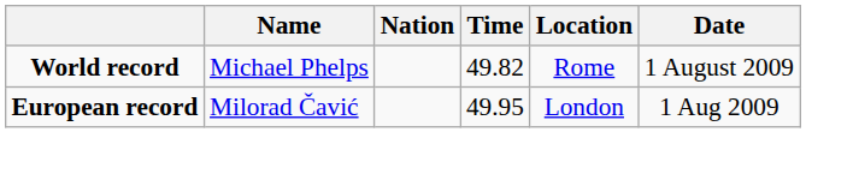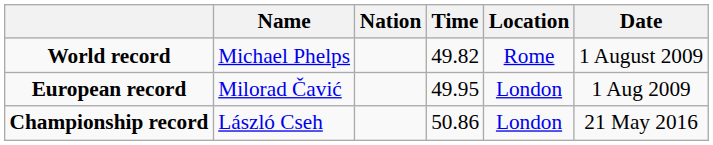+ row: Championship record | László Cseh | 50.86 | London | 21 May 2016
